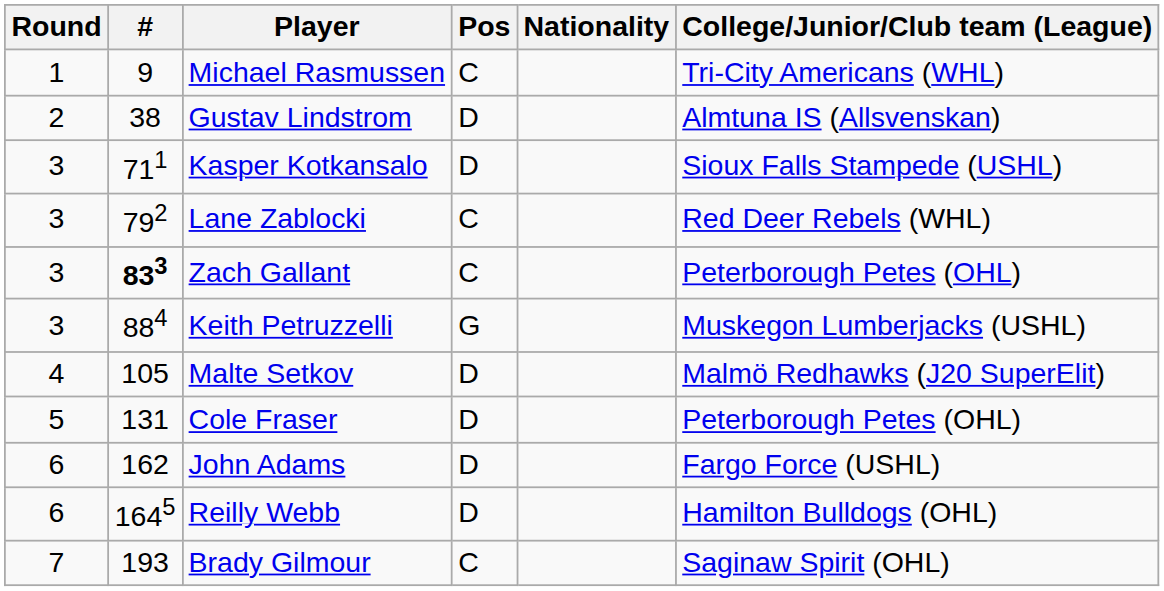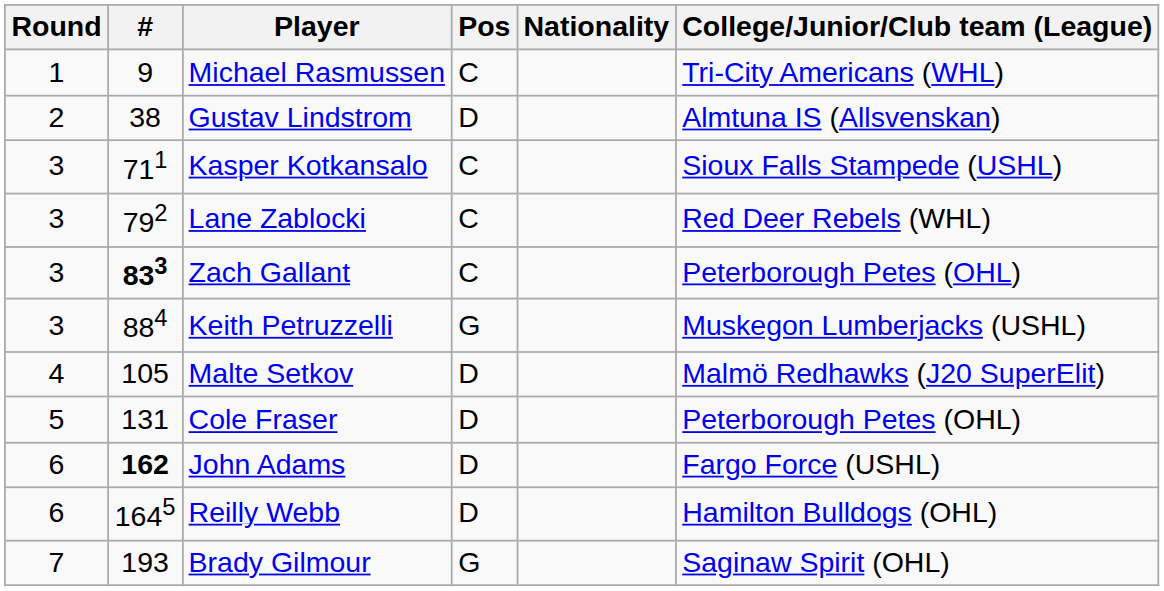Kasper Kotkansalo | Pos: D -> C
John Adams | #: normal -> bold
Brady Gilmour | Pos: C -> G
